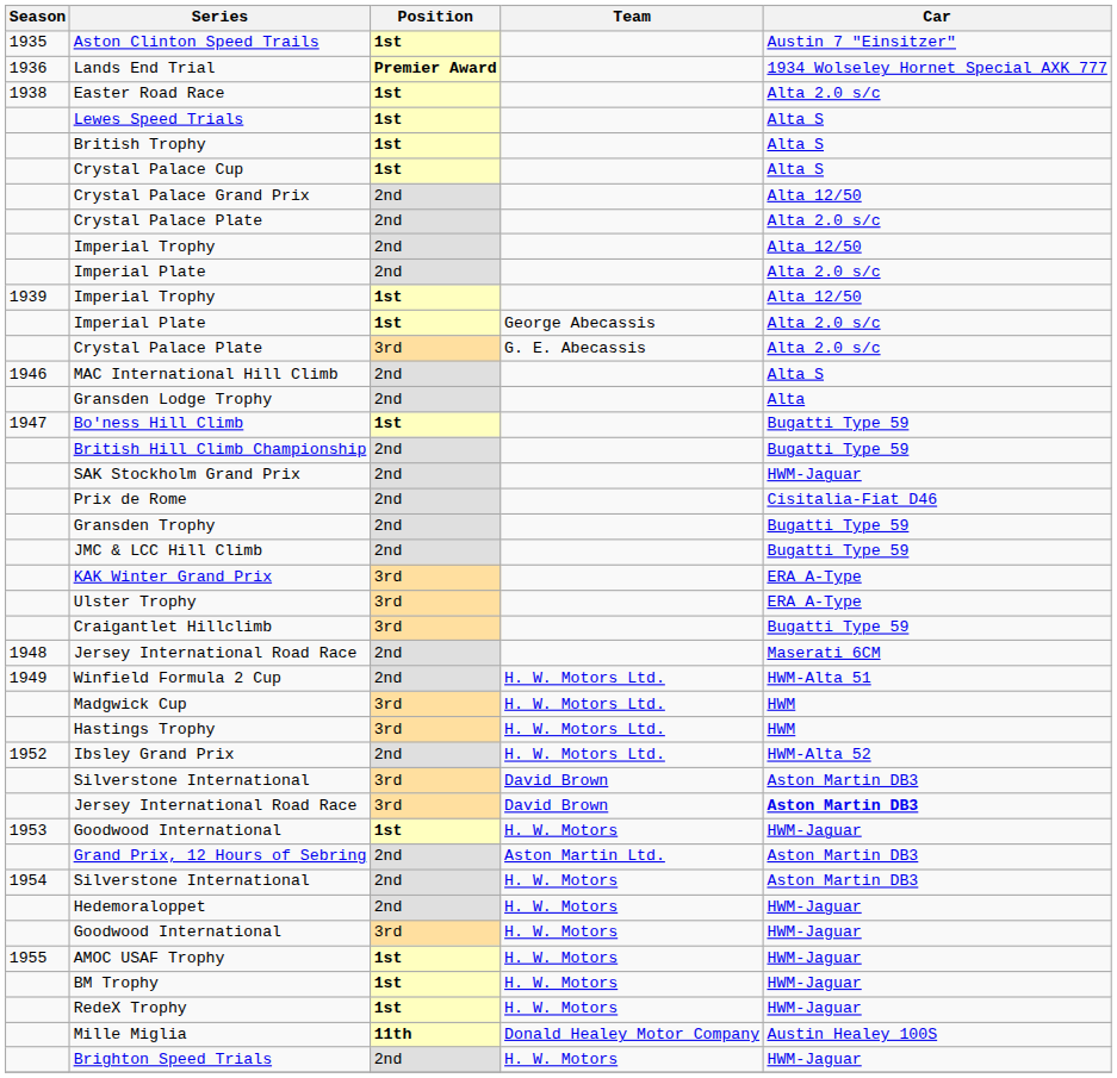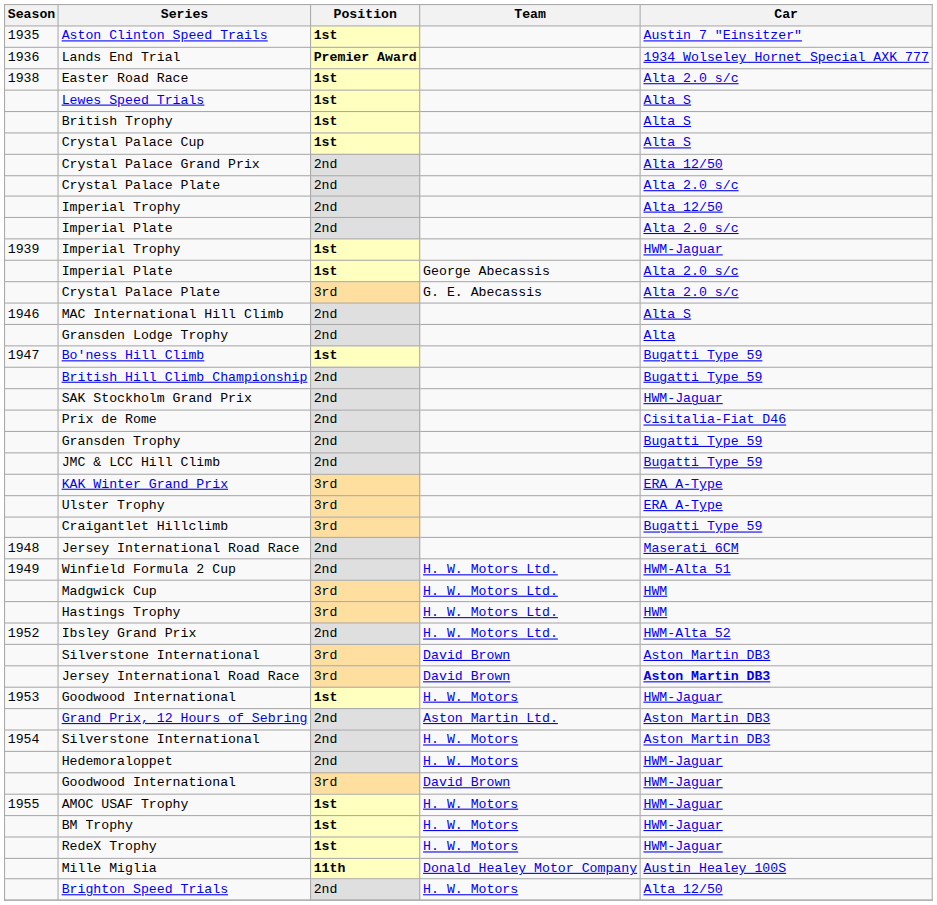Imperial Trophy / 1st | Car: Alta 12/50 -> HWM-Jaguar
Goodwood International / 3rd | Team: H. W. Motors -> David Brown
Brighton Speed Trials | Car: HWM-Jaguar -> Alta 12/50
